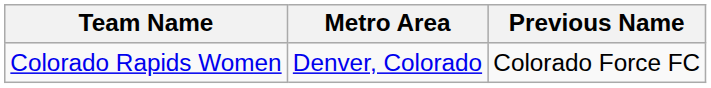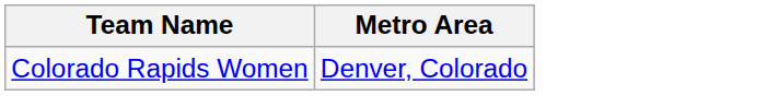- column: Previous Name | Colorado Force FC
